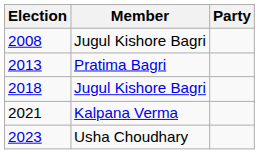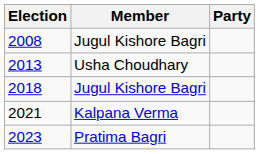2013 | Member: Pratima Bagri -> Usha Choudhary
2023 | Member: Usha Choudhary -> Pratima Bagri
